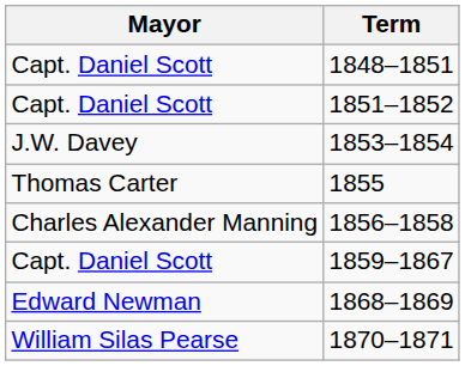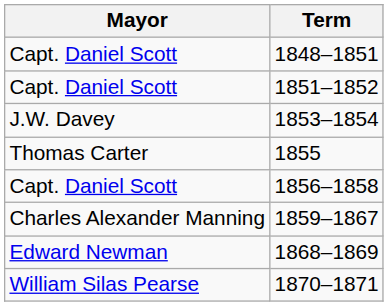1856–1858 | Mayor: Charles Alexander Manning -> Capt. Daniel Scott
1859–1867 | Mayor: Capt. Daniel Scott -> Charles Alexander Manning
